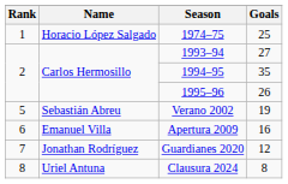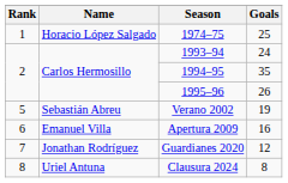1993–94 | Goals: 27 -> 24
